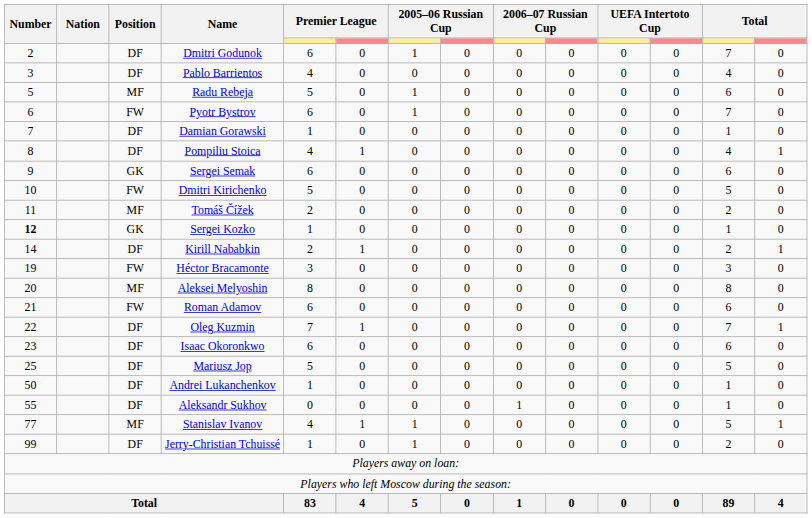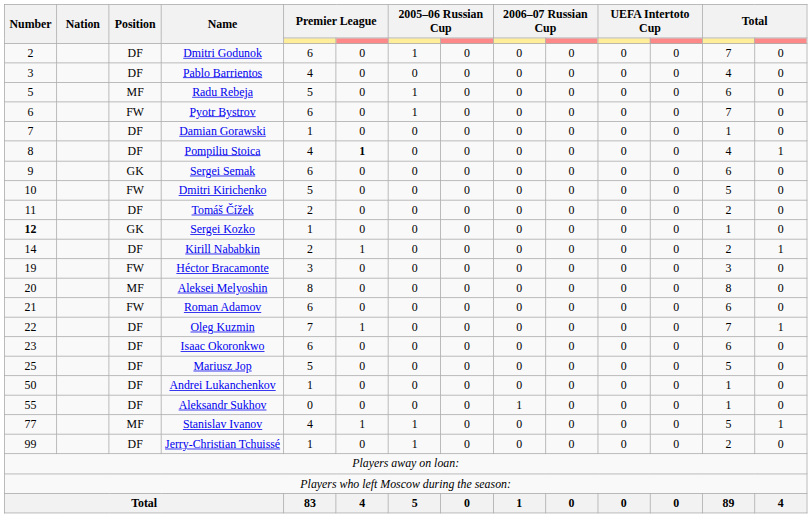Pompiliu Stoica | column 6: normal -> bold
Tomáš Čížek | Position: MF -> DF
